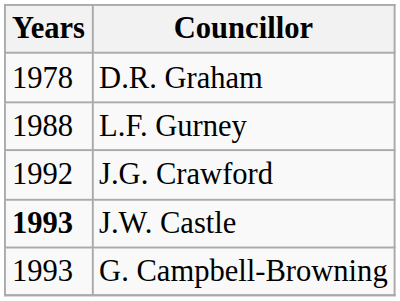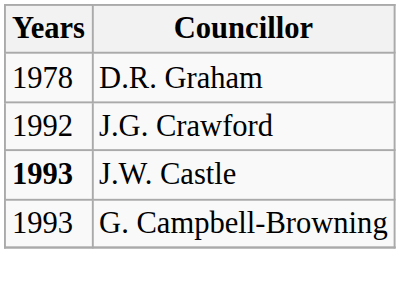- row: 1988 | L.F. Gurney
